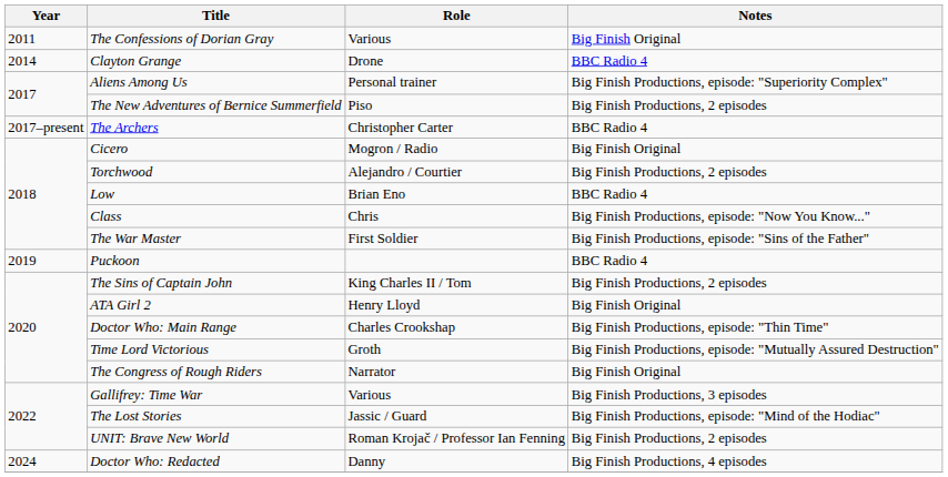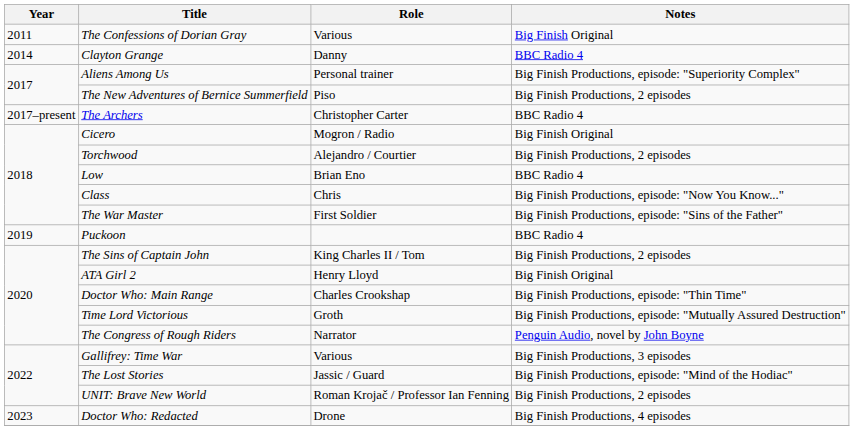Clayton Grange | Role: Drone -> Danny
The Congress of Rough Riders | Notes: Big Finish Original -> Penguin Audio, novel by John Boyne
Doctor Who: Redacted | Year: 2024 -> 2023
Doctor Who: Redacted | Role: Danny -> Drone
